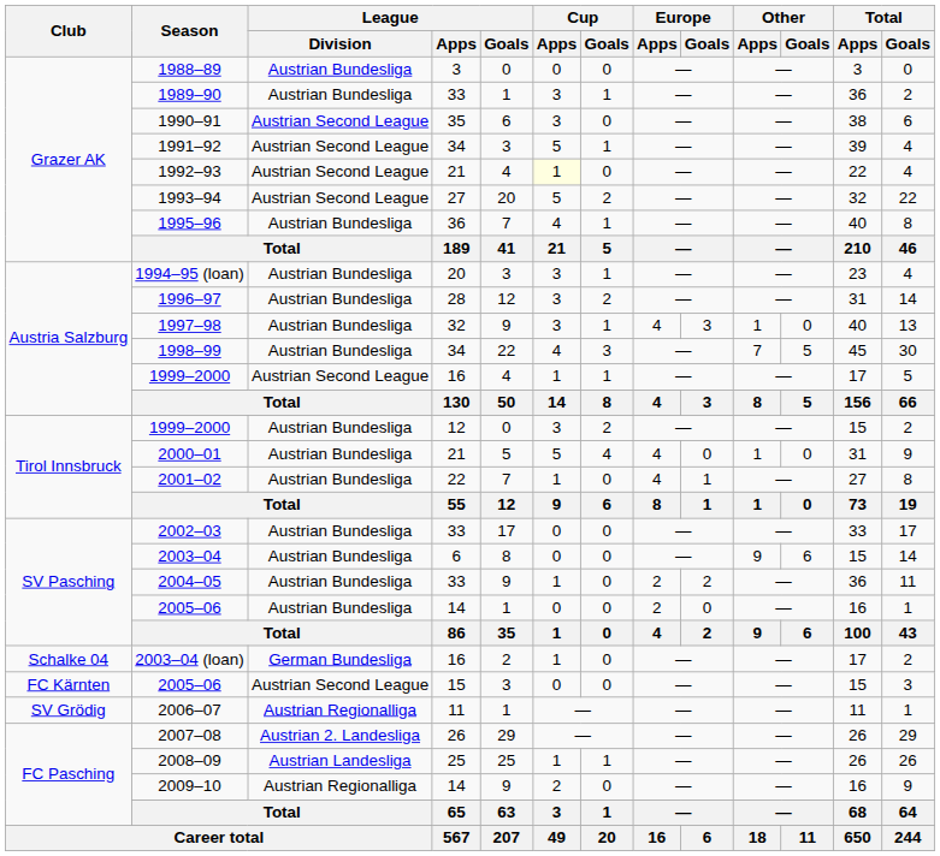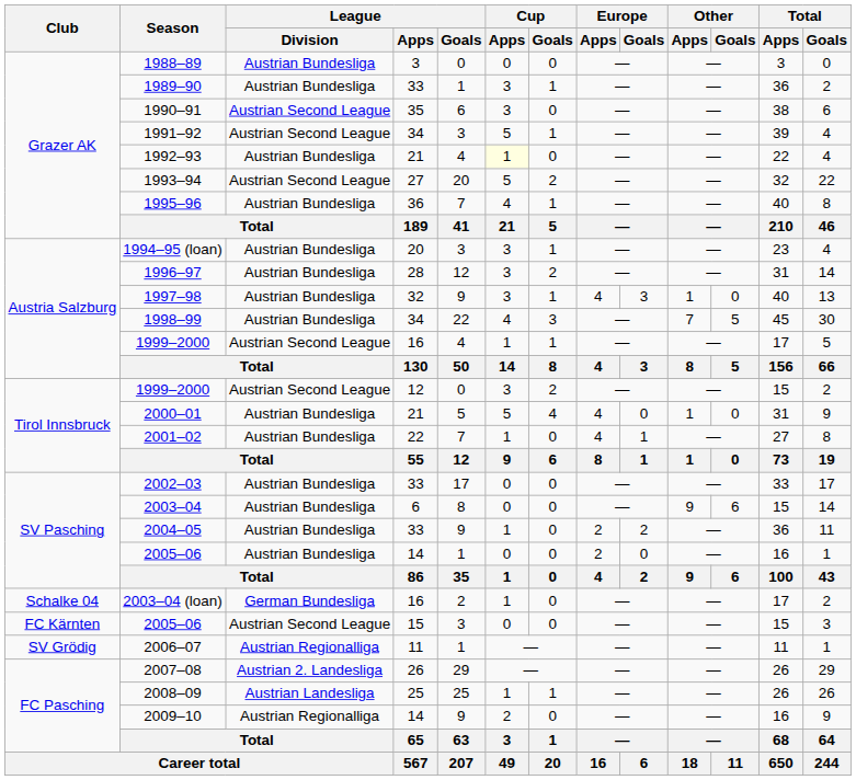1992–93 | League / Division: Austrian Second League -> Austrian Bundesliga
1999–2000 / 12 | League / Division: Austrian Bundesliga -> Austrian Second League
